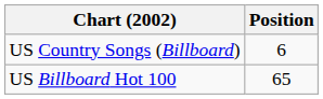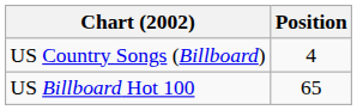US Country Songs (Billboard) | Position: 6 -> 4
